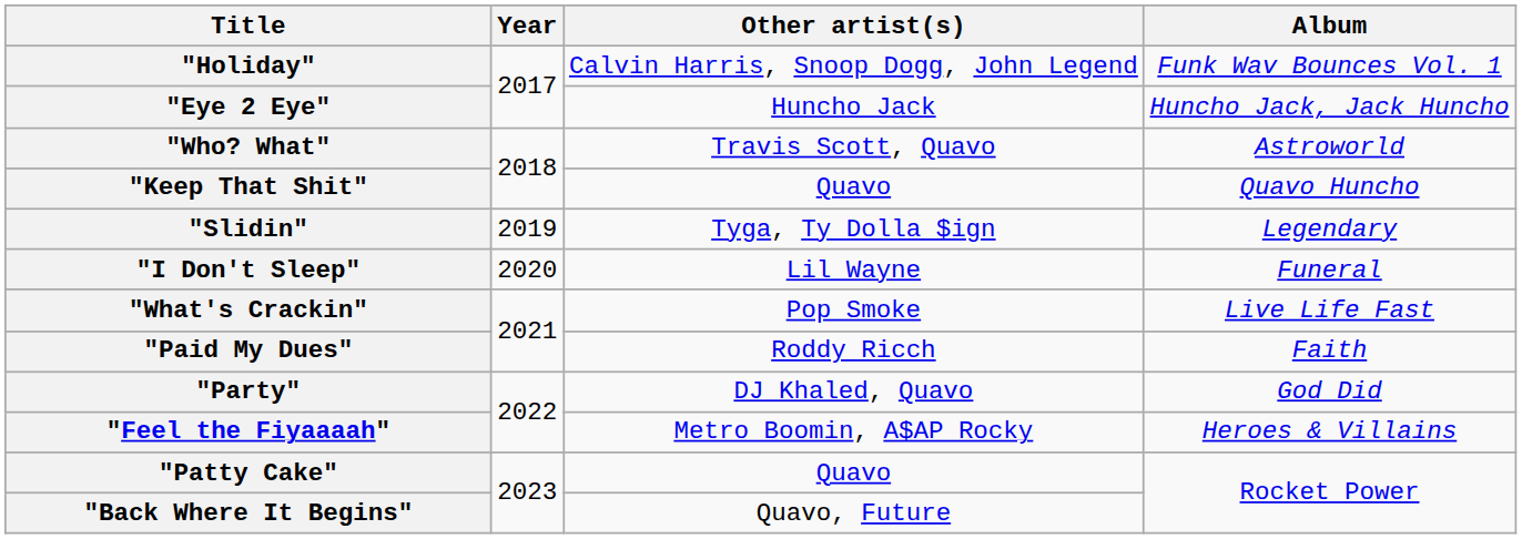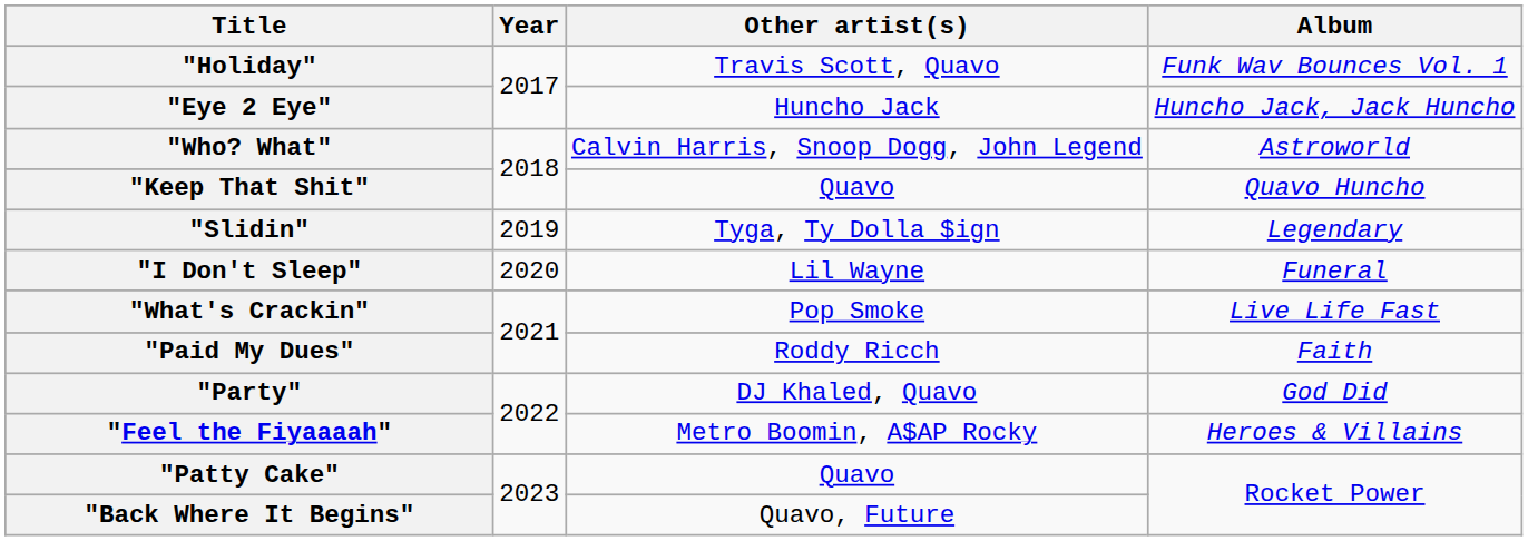"Holiday" | Other artist(s): Calvin Harris, Snoop Dogg, John Legend -> Travis Scott, Quavo
"Who? What" | Other artist(s): Travis Scott, Quavo -> Calvin Harris, Snoop Dogg, John Legend
